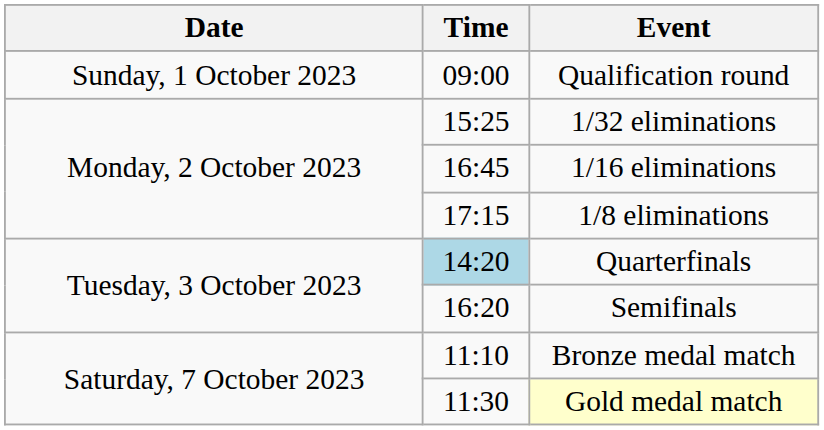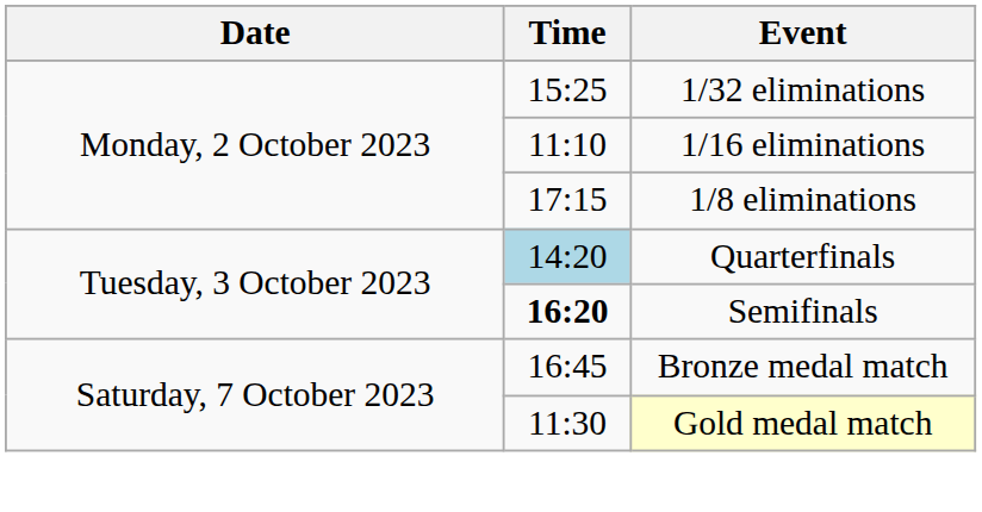- row: Sunday, 1 October 2023 | 09:00 | Qualification round
1/16 eliminations | Time: 16:45 -> 11:10
Semifinals | Time: normal -> bold
Bronze medal match | Time: 11:10 -> 16:45
